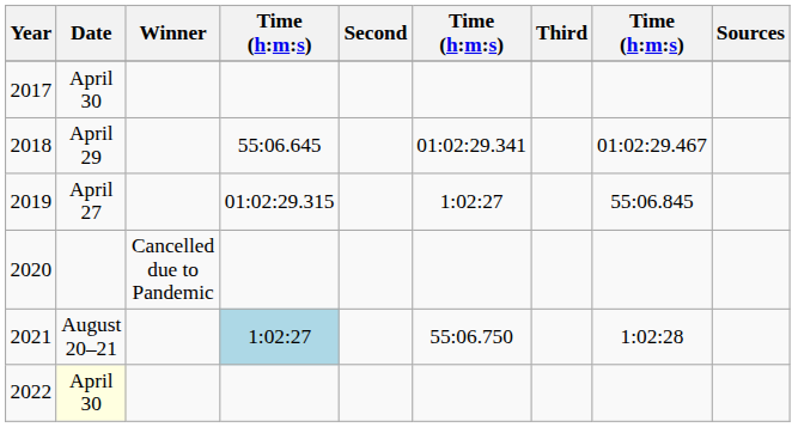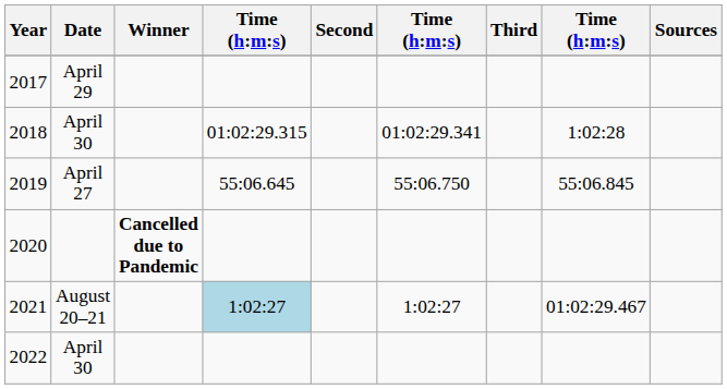2017 | Date: April 30 -> April 29
2018 | Date: April 29 -> April 30
2018 | column 4: 55:06.645 -> 01:02:29.315
2018 | column 8: 01:02:29.467 -> 1:02:28
2019 | column 4: 01:02:29.315 -> 55:06.645
2019 | column 6: 1:02:27 -> 55:06.750
2020 | Winner: normal -> bold
2021 | column 6: 55:06.750 -> 1:02:27
2021 | column 8: 1:02:28 -> 01:02:29.467
2022 | Date: lightyellow background -> no background
